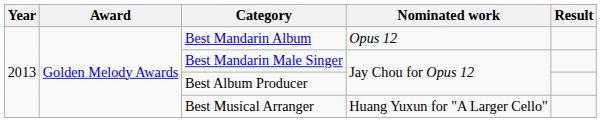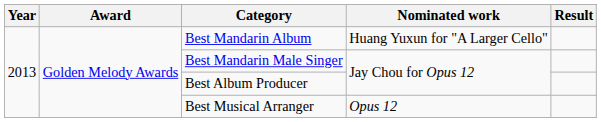Best Mandarin Album | Nominated work: Opus 12 -> Huang Yuxun for "A Larger Cello"
Best Musical Arranger | Nominated work: Huang Yuxun for "A Larger Cello" -> Opus 12
